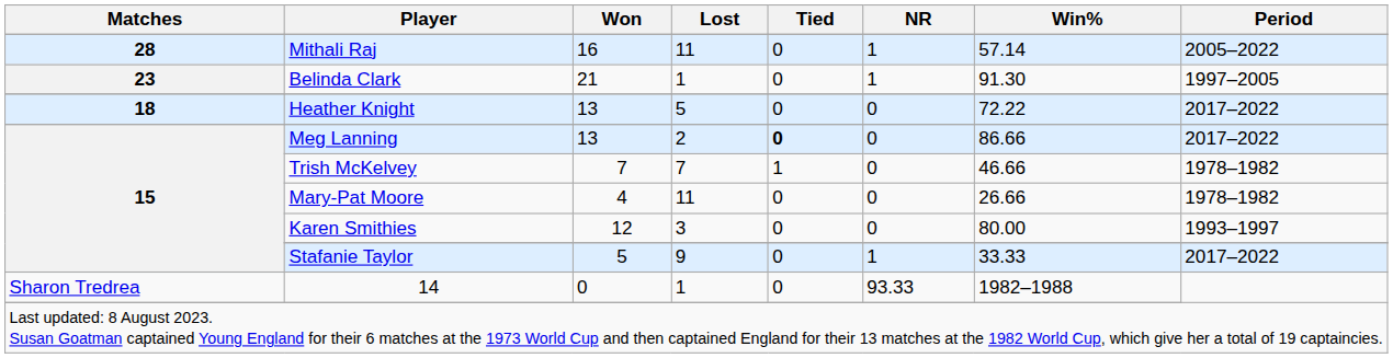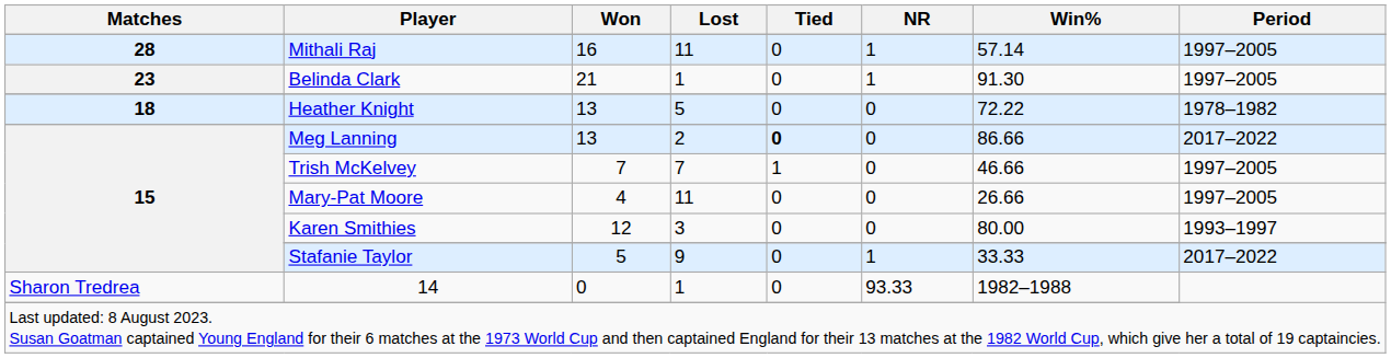Mithali Raj | Period: 2005–2022 -> 1997–2005
Heather Knight | Period: 2017–2022 -> 1978–1982
Trish McKelvey | Period: 1978–1982 -> 1997–2005
Mary-Pat Moore | Period: 1978–1982 -> 1997–2005
